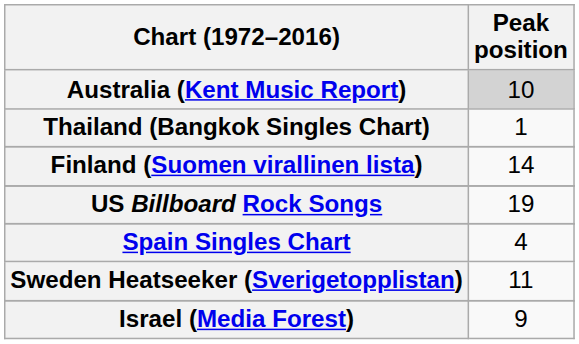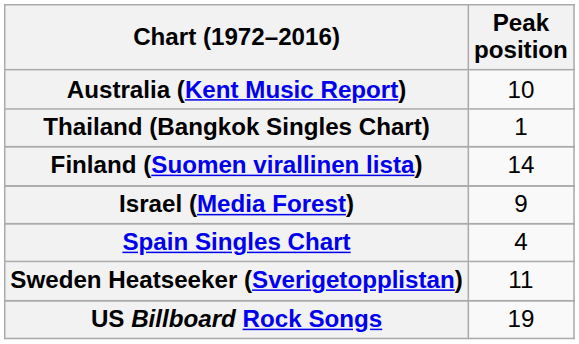Australia (Kent Music Report) | Peak position: lightgrey background -> no background
rows swapped: Israel (Media Forest) <-> US Billboard Rock Songs
